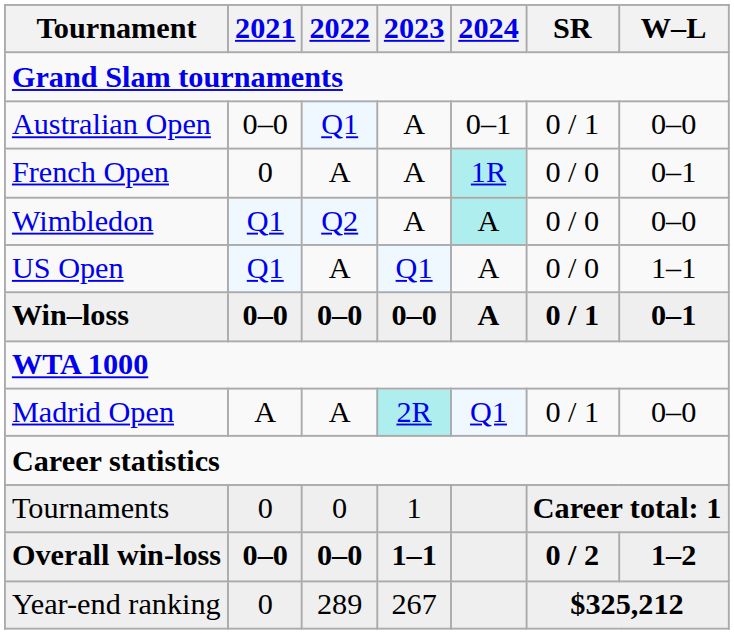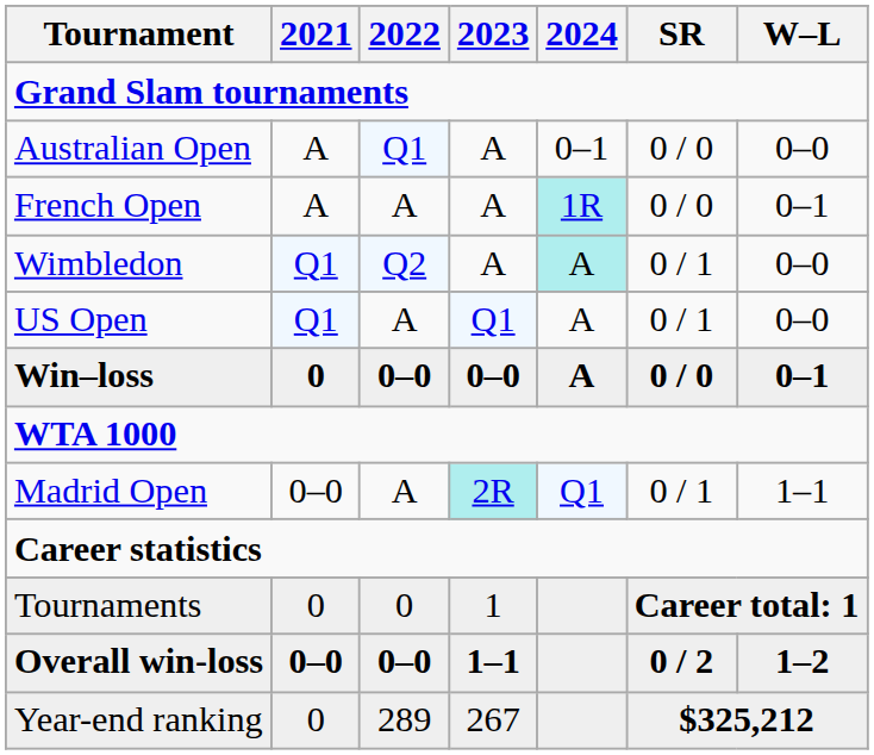Australian Open | 2021: 0–0 -> A
Australian Open | SR: 0 / 1 -> 0 / 0
French Open | 2021: 0 -> A
Wimbledon | SR: 0 / 0 -> 0 / 1
US Open | SR: 0 / 0 -> 0 / 1
US Open | W–L: 1–1 -> 0–0
Win–loss | 2021: 0–0 -> 0
Win–loss | SR: 0 / 1 -> 0 / 0
Madrid Open | 2021: A -> 0–0
Madrid Open | W–L: 0–0 -> 1–1
